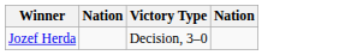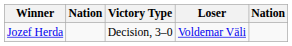+ column: Loser | Voldemar Väli
